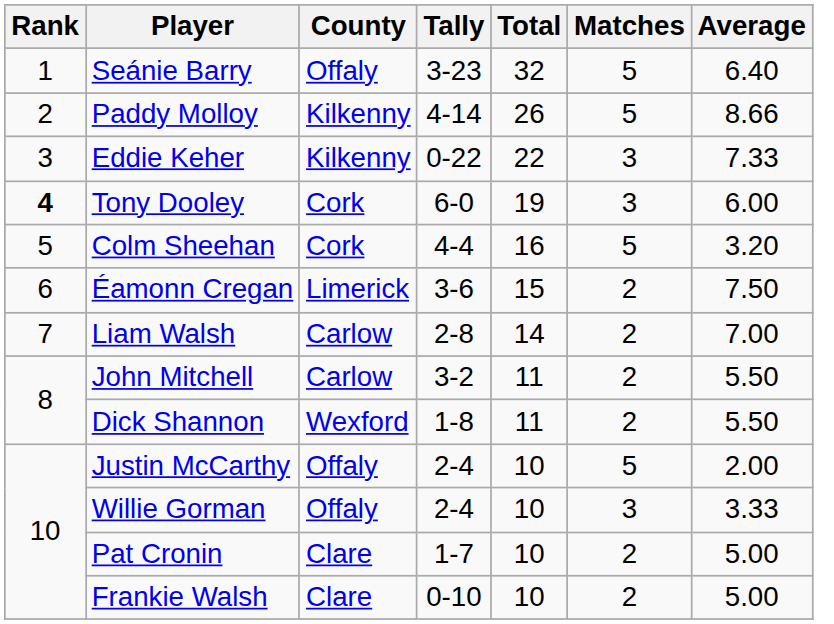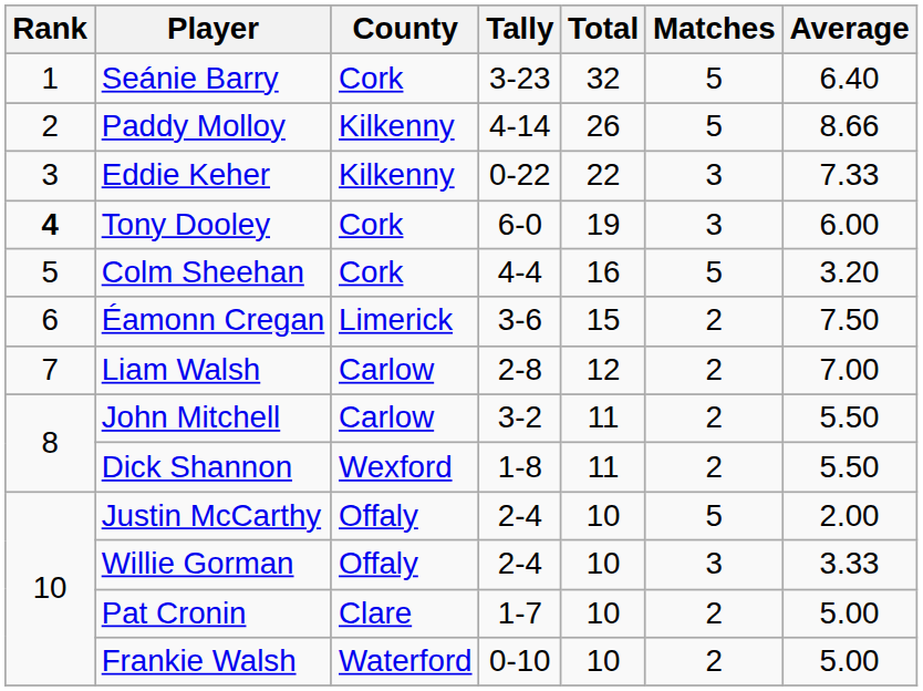Seánie Barry | County: Offaly -> Cork
Liam Walsh | Total: 14 -> 12
Frankie Walsh | County: Clare -> Waterford
